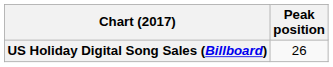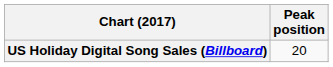US Holiday Digital Song Sales (Billboard) | Peak position: 26 -> 20
